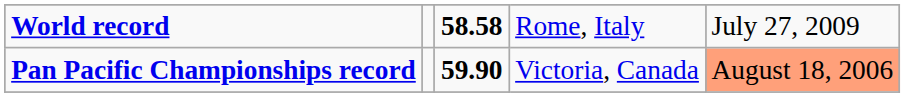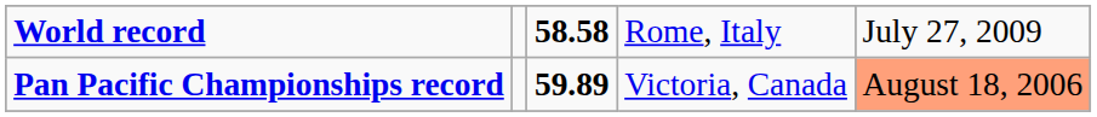Pan Pacific Championships record | column 3: 59.90 -> 59.89
